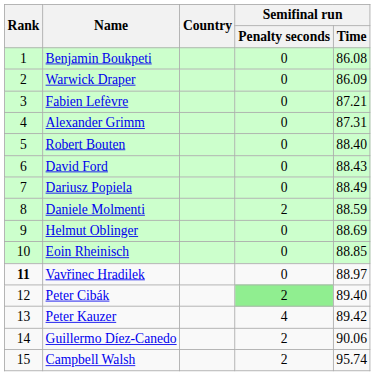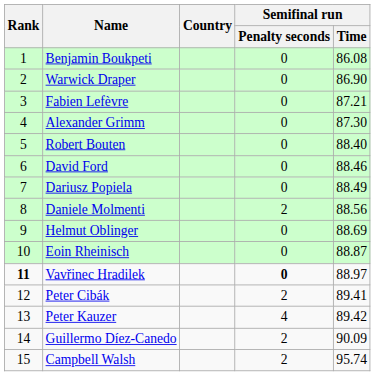Warwick Draper | Semifinal run / Time: 86.09 -> 86.90
Alexander Grimm | Semifinal run / Time: 87.31 -> 87.30
David Ford | Semifinal run / Time: 88.43 -> 88.46
Daniele Molmenti | Semifinal run / Time: 88.59 -> 88.56
Eoin Rheinisch | Semifinal run / Time: 88.85 -> 88.87
Vavřinec Hradilek | Semifinal run / Penalty seconds: normal -> bold
Peter Cibák | Semifinal run / Penalty seconds: lightgreen background -> no background
Peter Cibák | Semifinal run / Time: 89.40 -> 89.41
Guillermo Díez-Canedo | Semifinal run / Time: 90.06 -> 90.09
